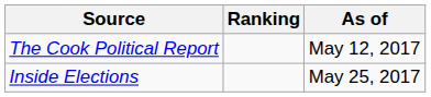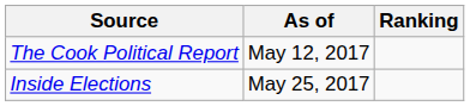columns swapped: Ranking <-> As of
